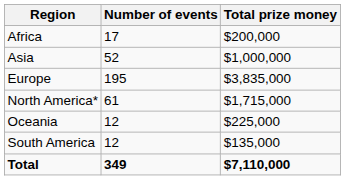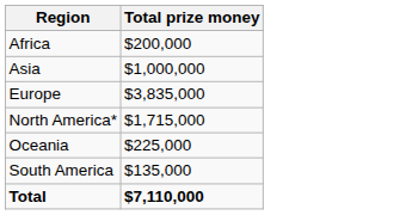- column: Number of events | 17 | 52 | 195 | 61 | 12 | 12 | 349
